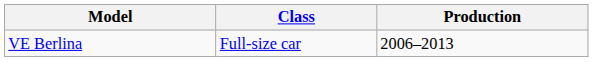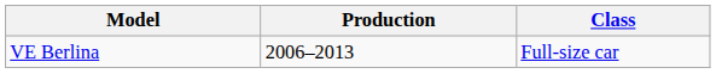columns swapped: Class <-> Production
